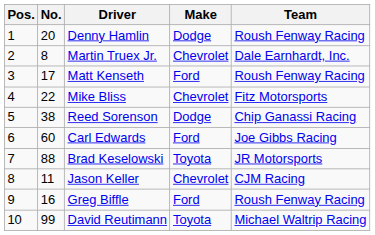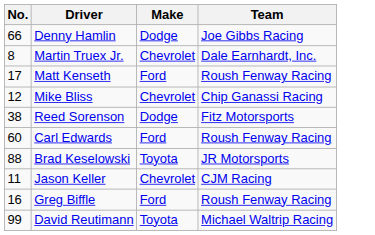- column: Pos. | 1 | 2 | 3 | 4 | 5 | 6 | 7 | 8 | 9 | 10
Denny Hamlin | No.: 20 -> 66
Denny Hamlin | Team: Roush Fenway Racing -> Joe Gibbs Racing
Mike Bliss | No.: 22 -> 12
Mike Bliss | Team: Fitz Motorsports -> Chip Ganassi Racing
Reed Sorenson | Team: Chip Ganassi Racing -> Fitz Motorsports
Carl Edwards | Team: Joe Gibbs Racing -> Roush Fenway Racing
